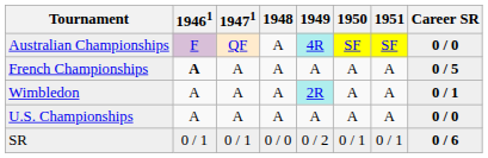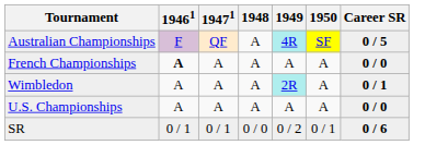- column: 1951 | SF | A | A | A | 0 / 1
Australian Championships | Career SR: 0 / 0 -> 0 / 5
French Championships | Career SR: 0 / 5 -> 0 / 0
